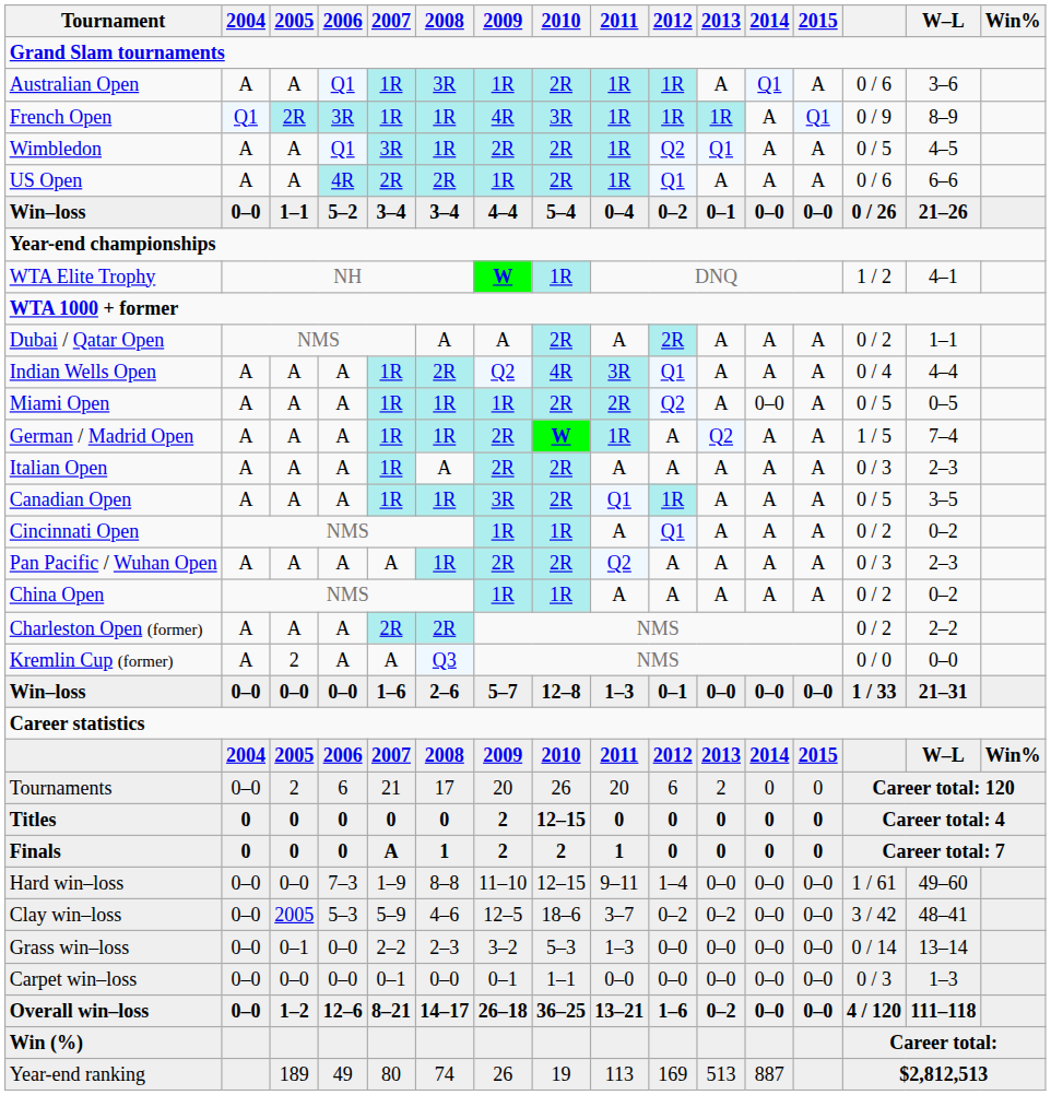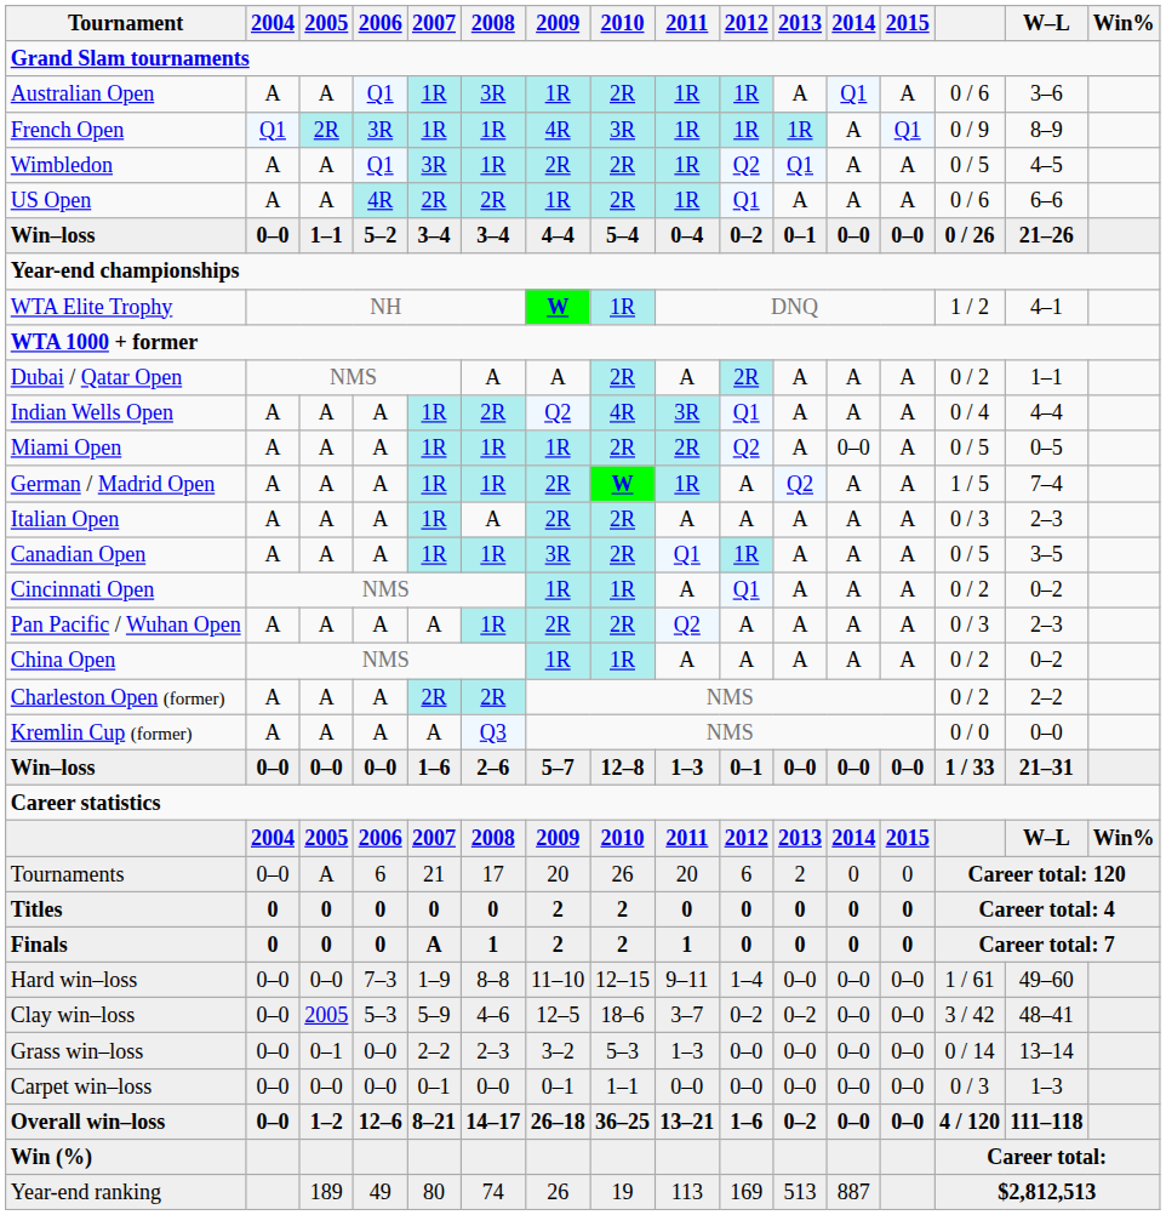Kremlin Cup (former) | 2005: 2 -> A
Tournaments | 2005: 2 -> A
Titles | 2010: 12–15 -> 2
